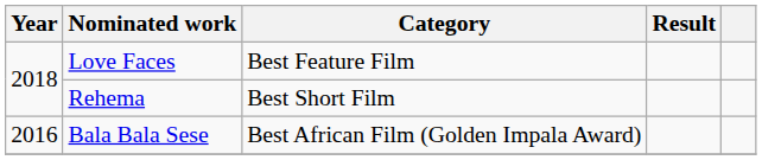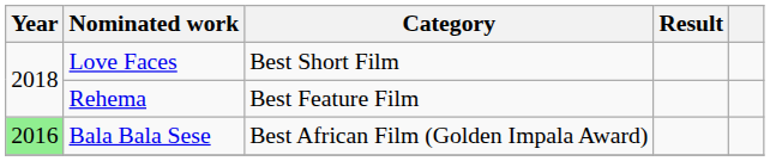Love Faces | Category: Best Feature Film -> Best Short Film
Rehema | Category: Best Short Film -> Best Feature Film
Bala Bala Sese | Year: no background -> lightgreen background
